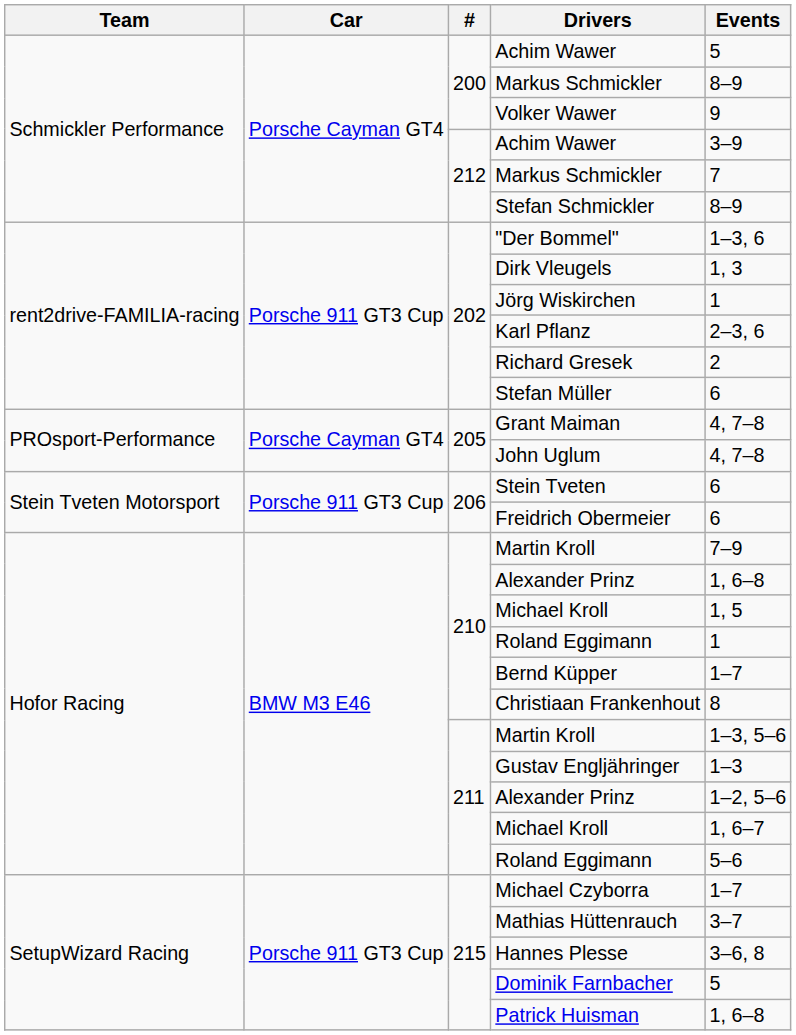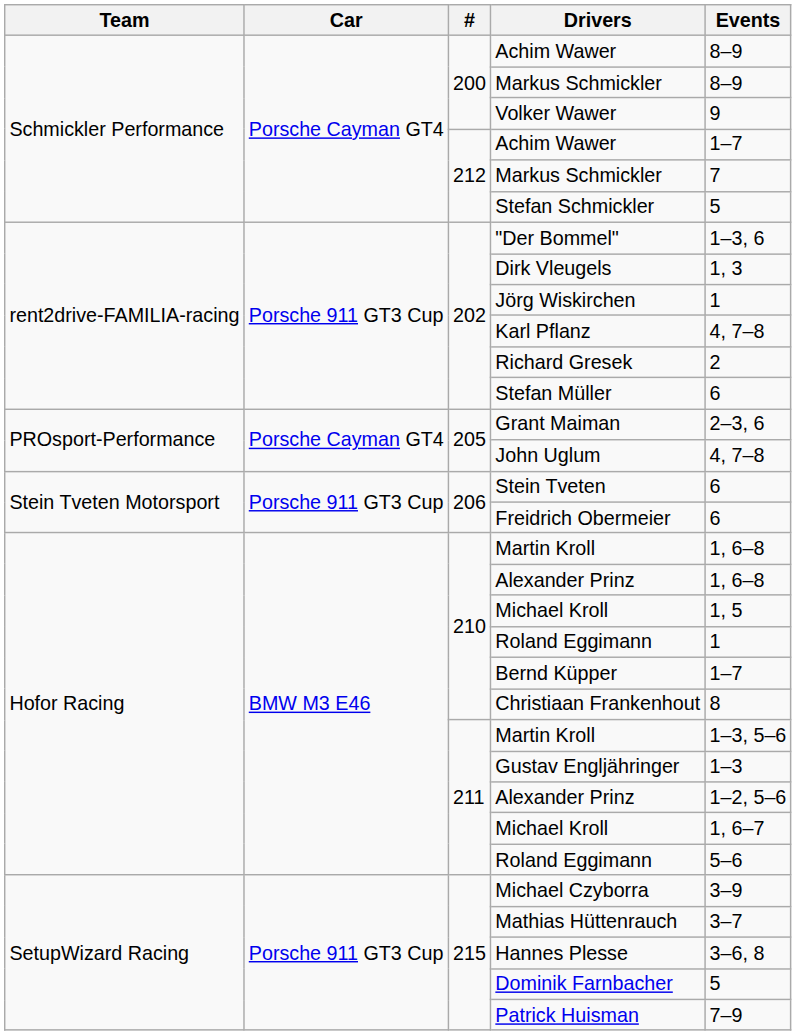200 / Achim Wawer | Events: 5 -> 8–9
212 / Achim Wawer | Events: 3–9 -> 1–7
Stefan Schmickler | Events: 8–9 -> 5
Karl Pflanz | Events: 2–3, 6 -> 4, 7–8
Grant Maiman | Events: 4, 7–8 -> 2–3, 6
210 / Martin Kroll | Events: 7–9 -> 1, 6–8
Michael Czyborra | Events: 1–7 -> 3–9
Patrick Huisman | Events: 1, 6–8 -> 7–9
